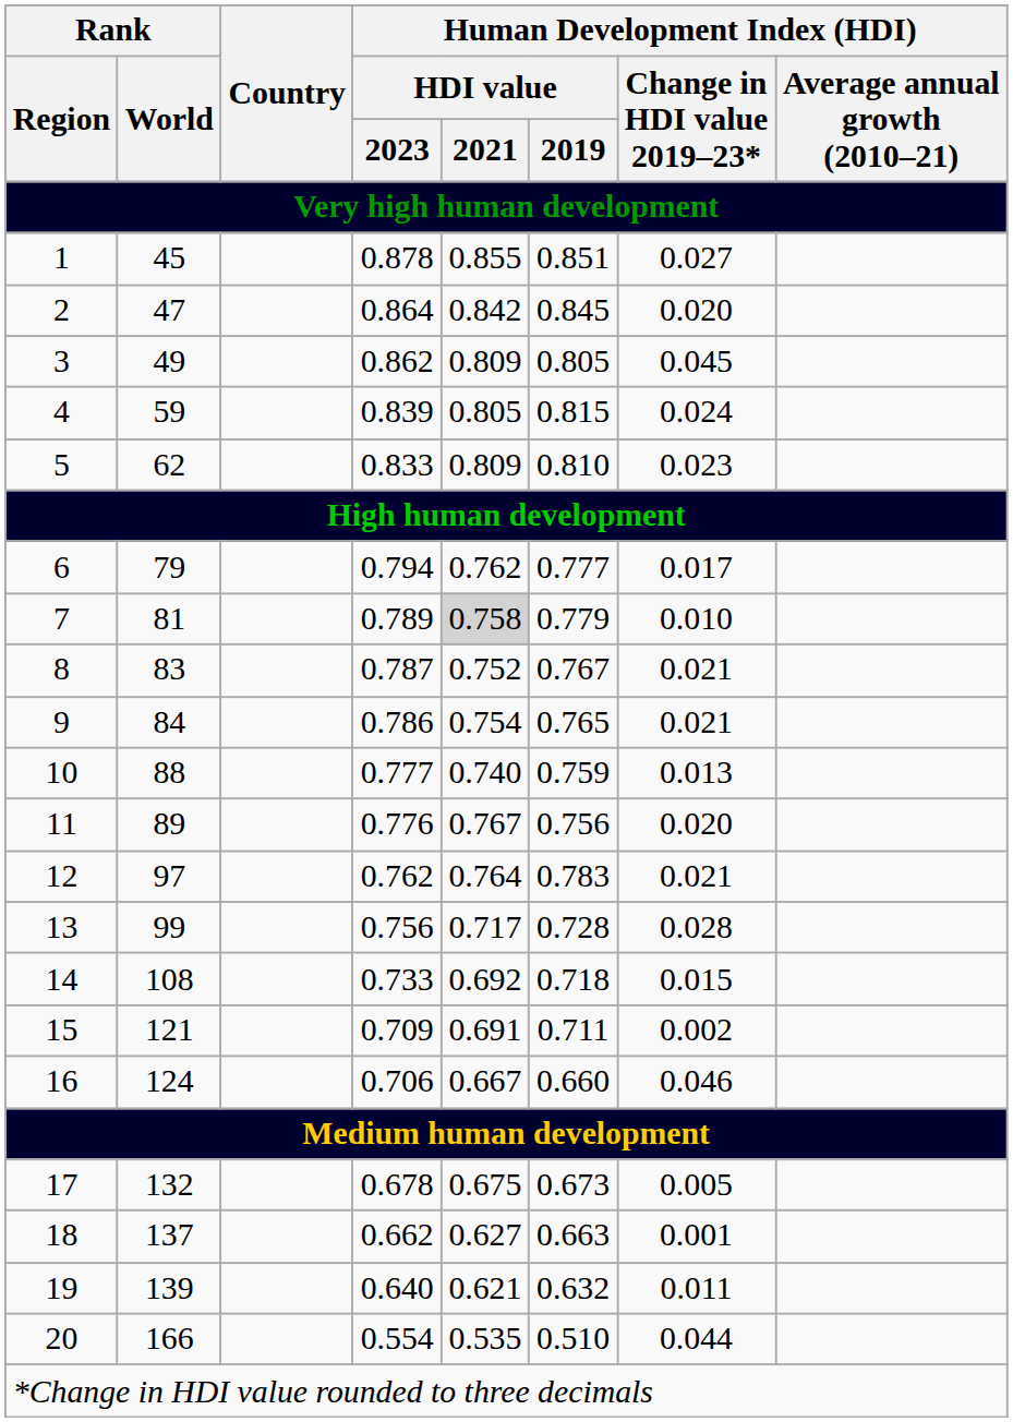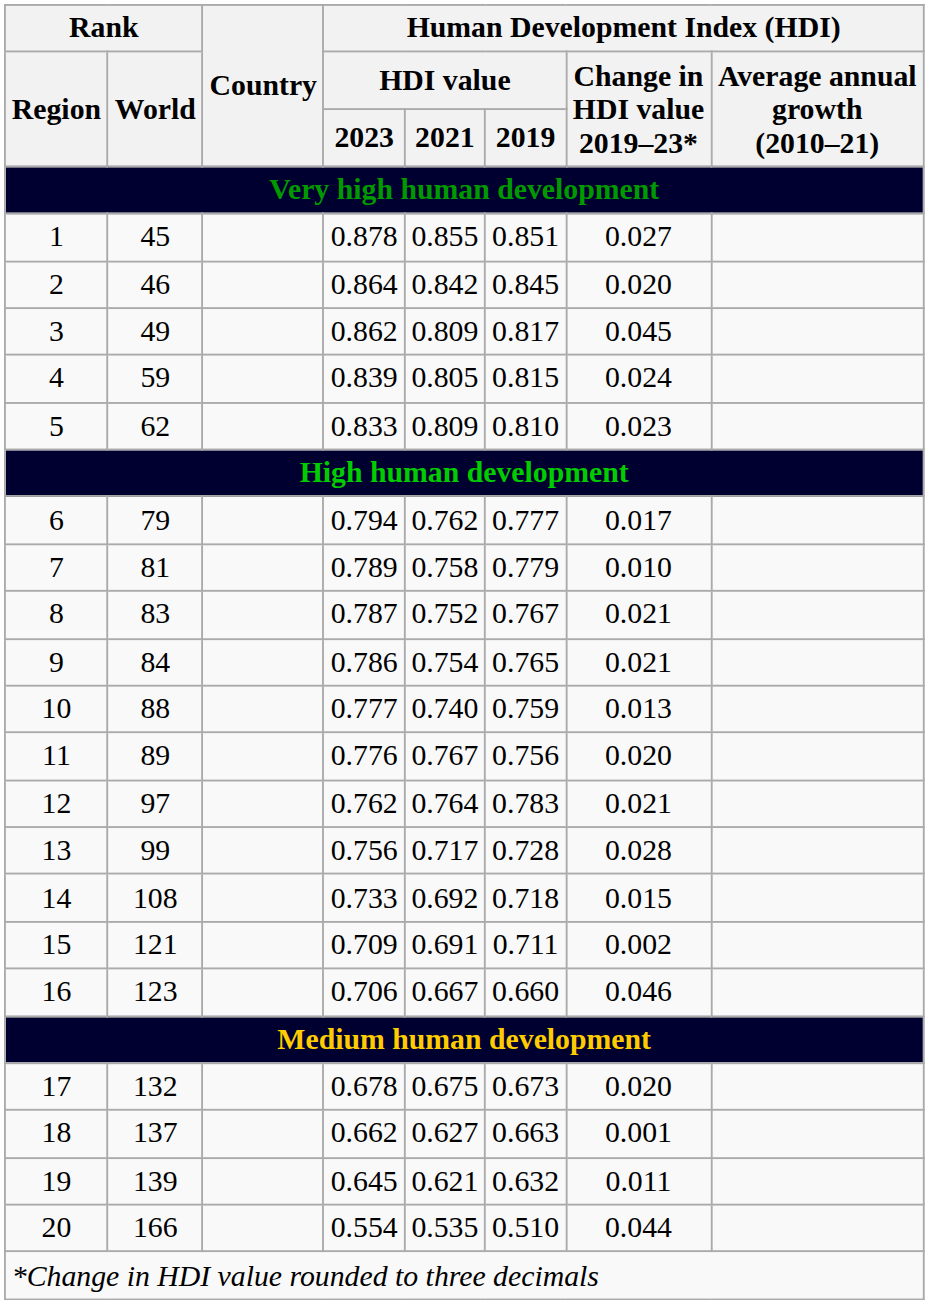2 | Rank / World: 47 -> 46
3 | Human Development Index (HDI) / HDI value / 2019: 0.805 -> 0.817
7 | Human Development Index (HDI) / HDI value / 2021: lightgrey background -> no background
16 | Rank / World: 124 -> 123
17 | Human Development Index (HDI) / Change in HDI value 2019–23*: 0.005 -> 0.020
19 | Human Development Index (HDI) / HDI value / 2023: 0.640 -> 0.645
